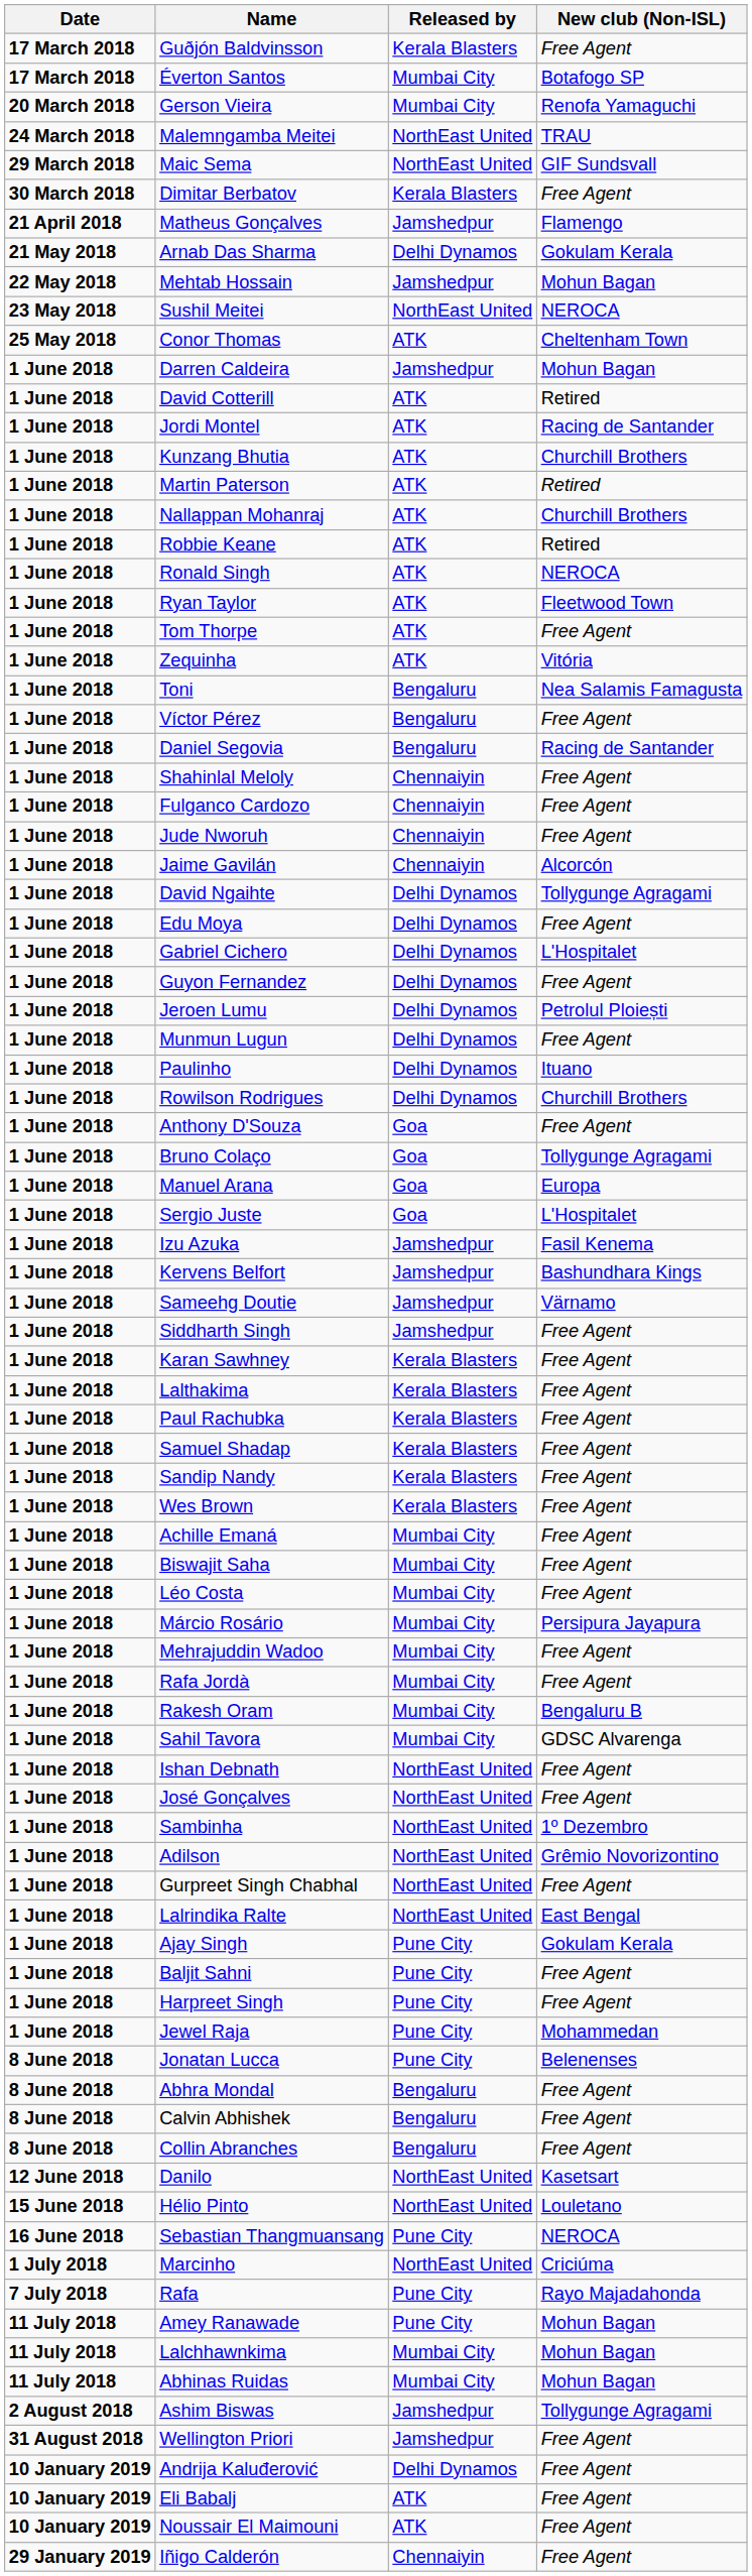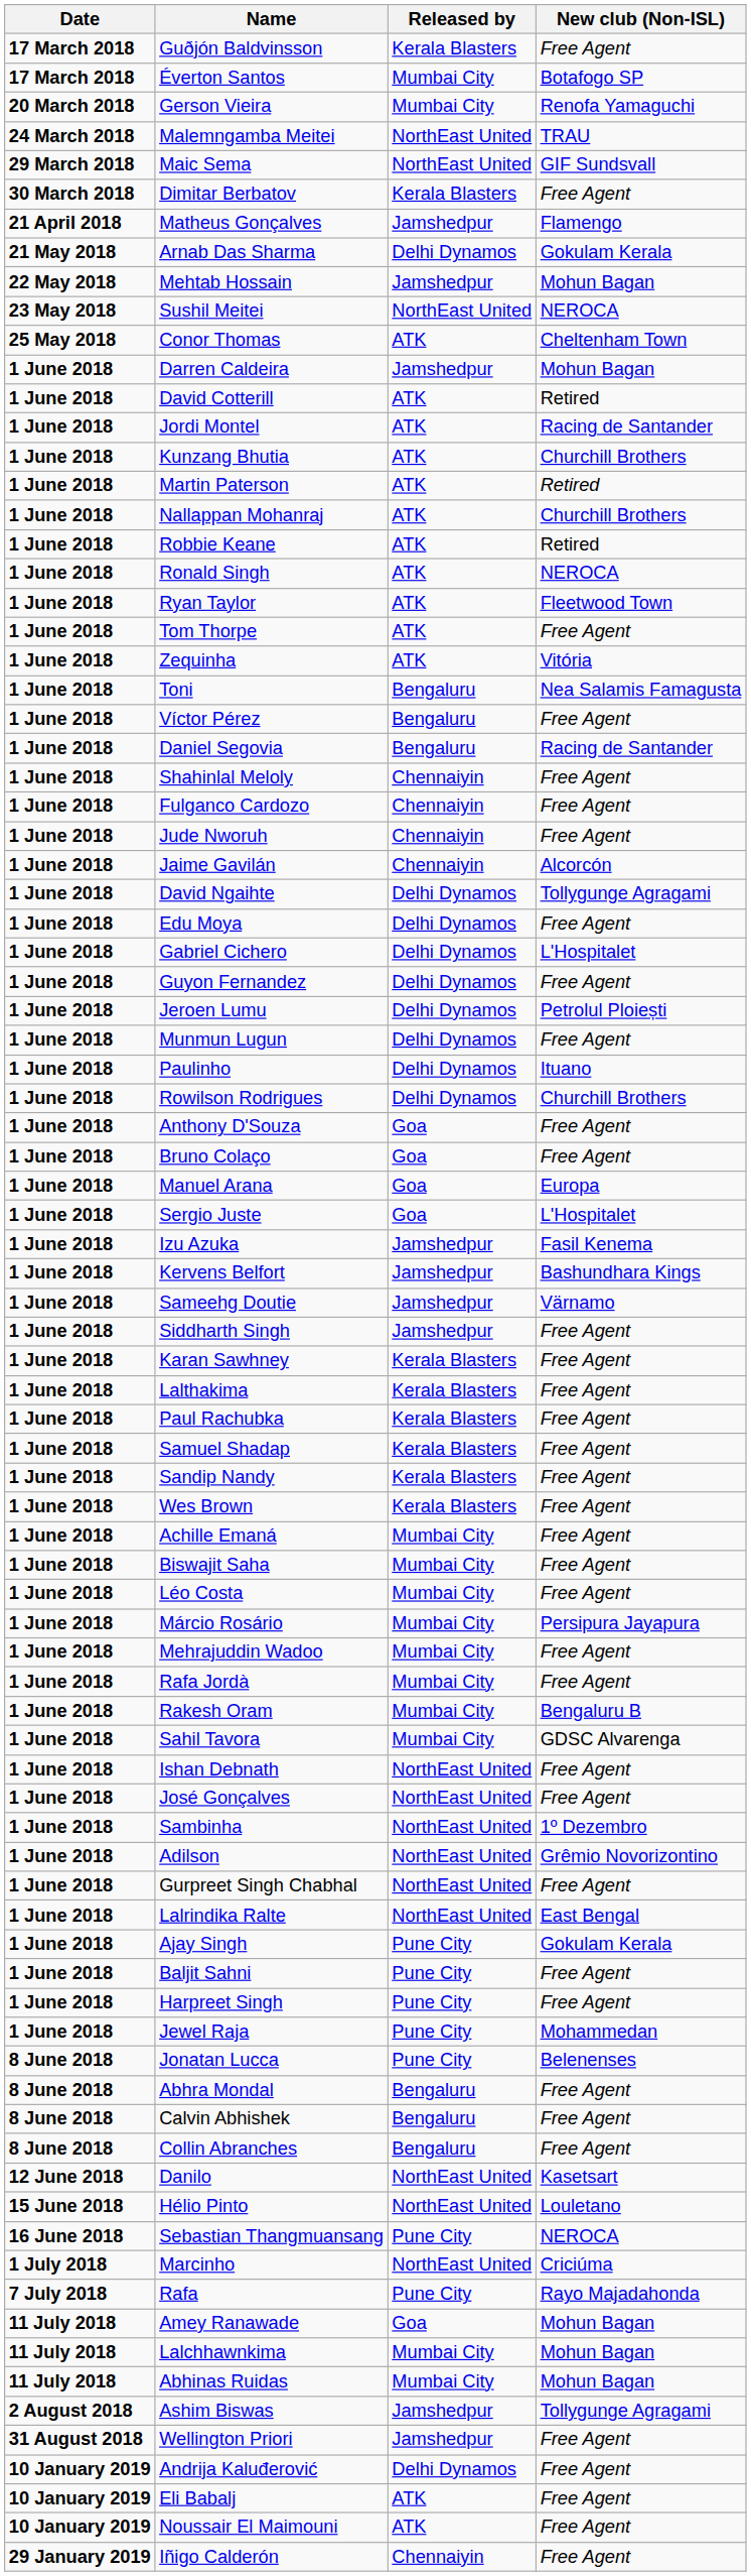Bruno Colaço | New club (Non-ISL): Tollygunge Agragami -> Free Agent
Amey Ranawade | Released by: Pune City -> Goa
